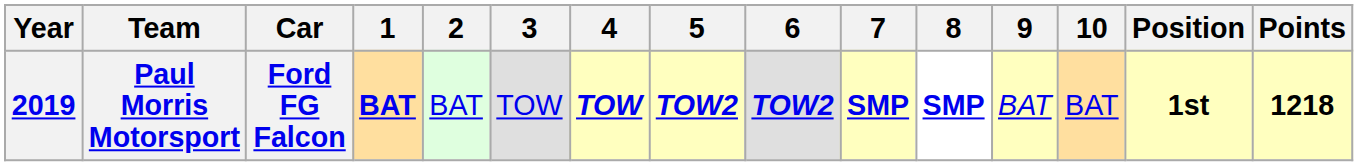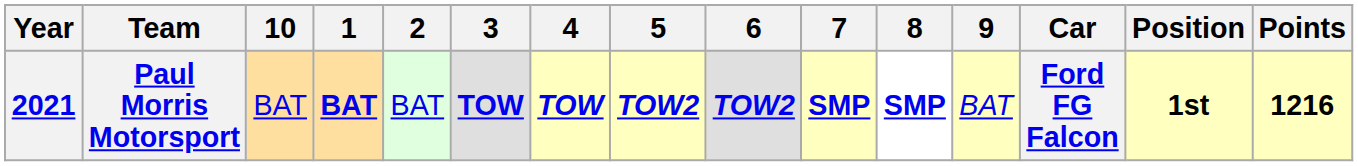columns swapped: Car <-> 10
Paul Morris Motorsport | Year: 2019 -> 2021
Paul Morris Motorsport | 3: normal -> bold
Paul Morris Motorsport | Points: 1218 -> 1216
